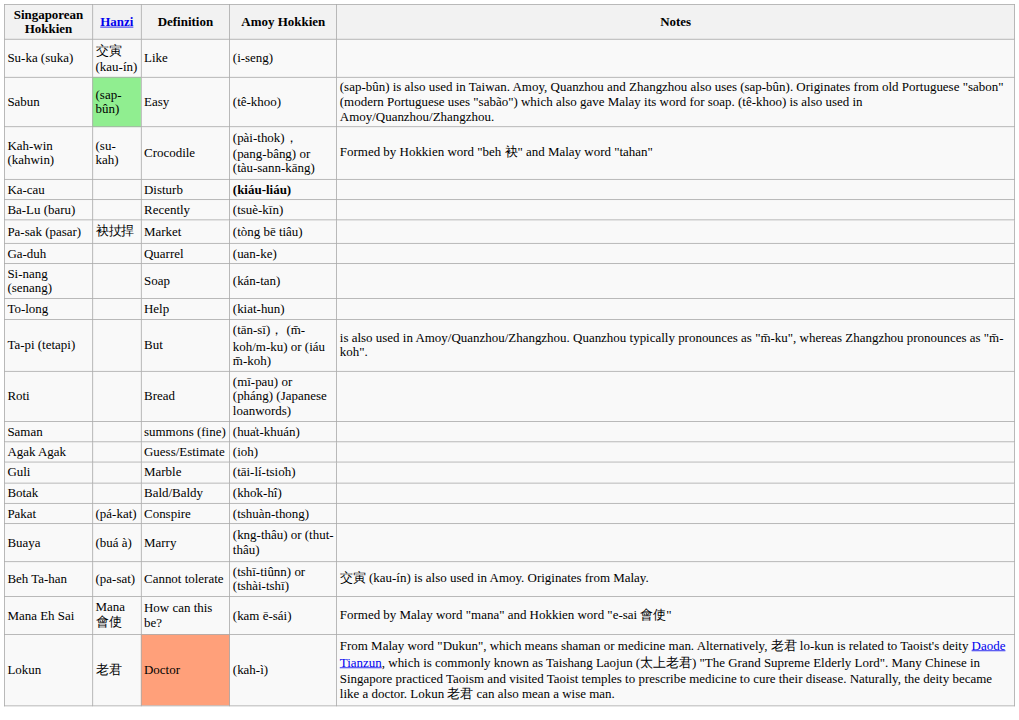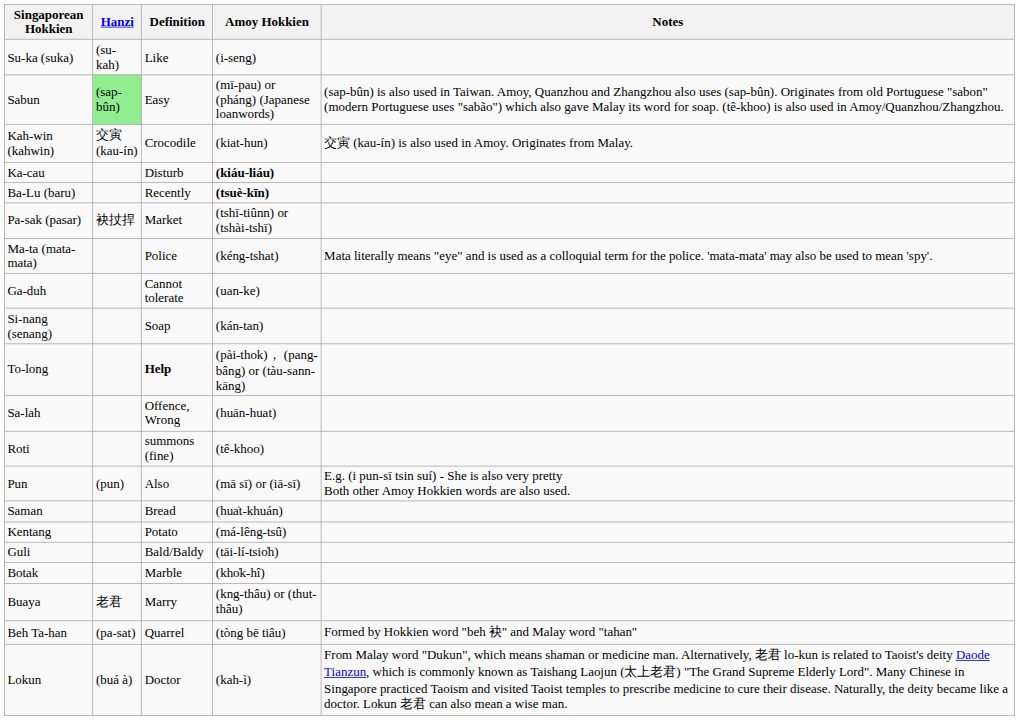Su-ka (suka) | Hanzi: 交寅 (kau-ín) -> (su-kah)
Sabun | Amoy Hokkien: (tê-khoo) -> (mī-pau) or (pháng) (Japanese loanwords)
Kah-win (kahwin) | Hanzi: (su-kah) -> 交寅 (kau-ín)
Kah-win (kahwin) | Amoy Hokkien: (pài-thok)， (pang-bâng) or (tàu-sann-kāng) -> (kiat-hun)
Kah-win (kahwin) | Notes: Formed by Hokkien word "beh 袂" and Malay word "tahan" -> 交寅 (kau-ín) is also used in Amoy. Originates from Malay.
Ba-Lu (baru) | Amoy Hokkien: normal -> bold
Pa-sak (pasar) | Amoy Hokkien: (tòng bē tiâu) -> (tshī-tiûnn) or (tshài-tshī)
+ row: Ma-ta (mata-mata) | Police | (kéng-tshat) | Mata literally means "eye" and is used as a colloquial term for the police. 'mata-mata' may also be used to mean 'spy'.
Ga-duh | Definition: Quarrel -> Cannot tolerate
To-long | Definition: normal -> bold
To-long | Amoy Hokkien: (kiat-hun) -> (pài-thok)， (pang-bâng) or (tàu-sann-kāng)
+ row: Sa-lah | Offence, Wrong | (huān-huat)
- row: Ta-pi (tetapi) | But | (tān-sī)， (m̄-koh/m-ku) or (iáu m̄-koh) | is also used in Amoy/Quanzhou/Zhangzhou. Quanzhou typically pronounces as "m̄-ku", whereas Zhangzhou pronounces as "m̄-koh".
Roti | Definition: Bread -> summons (fine)
Roti | Amoy Hokkien: (mī-pau) or (pháng) (Japanese loanwords) -> (tê-khoo)
+ row: Pun | (pun) | Also | (mā sī) or (iā-sī) | E.g. (i pun-sī tsin suí) - She is also very pretty Both other Amoy Hokkien words are also used.
Saman | Definition: summons (fine) -> Bread
- row: Agak Agak | Guess/Estimate | (ioh)
+ row: Kentang | Potato | (má-lêng-tsû)
Guli | Definition: Marble -> Bald/Baldy
Botak | Definition: Bald/Baldy -> Marble
- row: Pakat | (pá-kat) | Conspire | (tshuàn-thong)
Buaya | Hanzi: (buá à) -> 老君
Beh Ta-han | Definition: Cannot tolerate -> Quarrel
Beh Ta-han | Amoy Hokkien: (tshī-tiûnn) or (tshài-tshī) -> (tòng bē tiâu)
Beh Ta-han | Notes: 交寅 (kau-ín) is also used in Amoy. Originates from Malay. -> Formed by Hokkien word "beh 袂" and Malay word "tahan"
- row: Mana Eh Sai | Mana 會使 | How can this be? | (kam ē-sái) | Formed by Malay word "mana" and Hokkien word "e-sai 會使"
Lokun | Hanzi: 老君 -> (buá à)
Lokun | Definition: lightsalmon background -> no background
